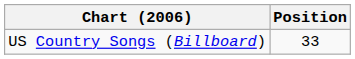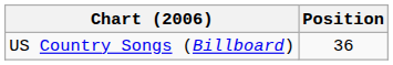US Country Songs (Billboard) | Position: 33 -> 36
